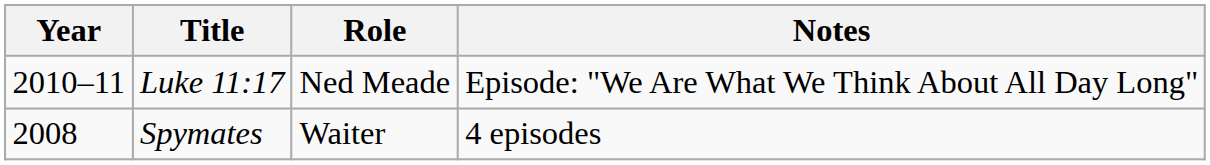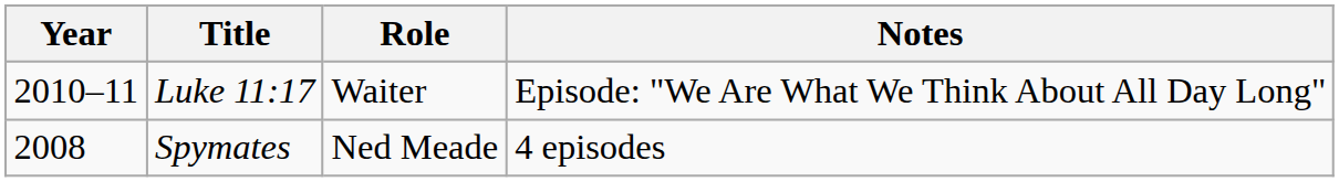Luke 11:17 | Role: Ned Meade -> Waiter
Spymates | Role: Waiter -> Ned Meade
